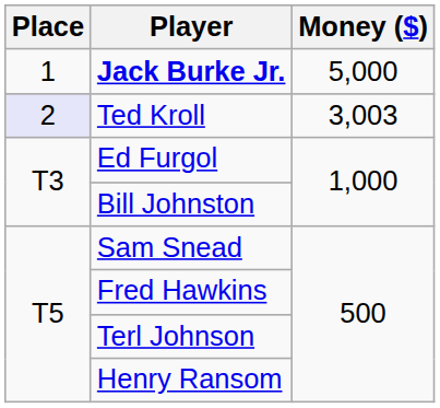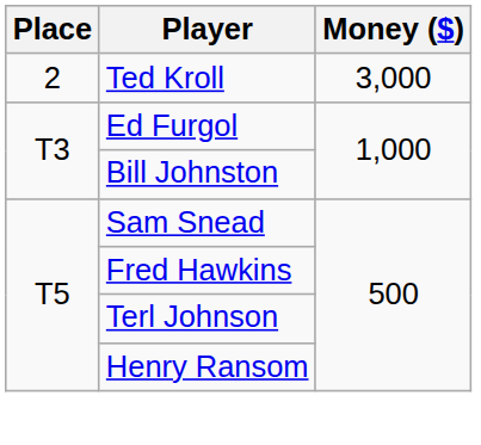- row: 1 | Jack Burke Jr. | 5,000
Ted Kroll | Place: lavender background -> no background
Ted Kroll | Money ($): 3,003 -> 3,000
